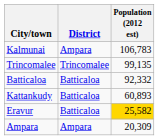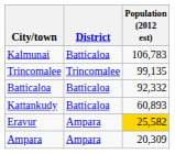Kalmunai | District: Ampara -> Batticaloa
Eravur | District: Batticaloa -> Ampara
